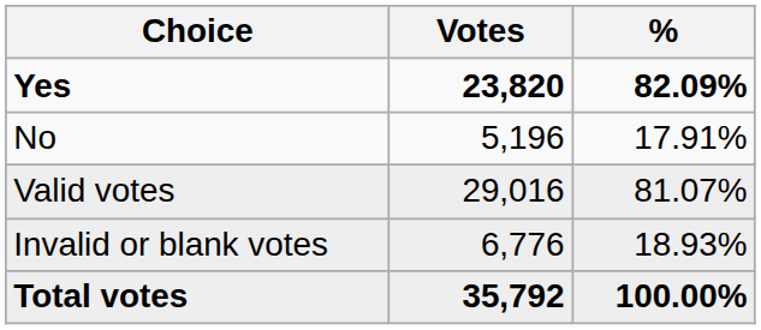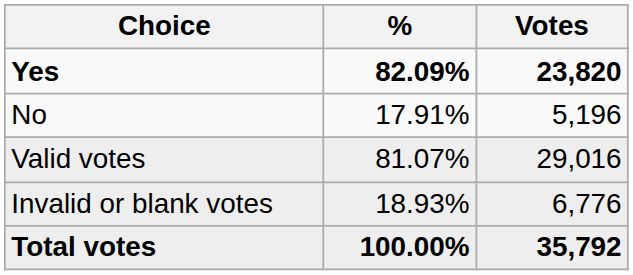columns swapped: Votes <-> %
